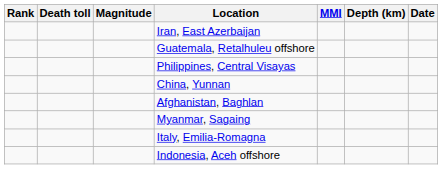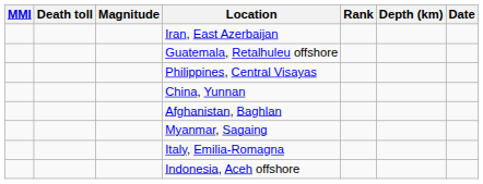columns swapped: Rank <-> MMI
